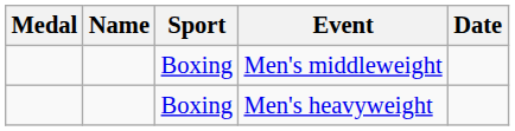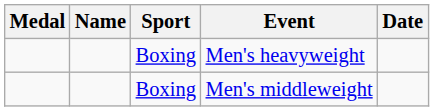rows swapped: Men's middleweight <-> Men's heavyweight
